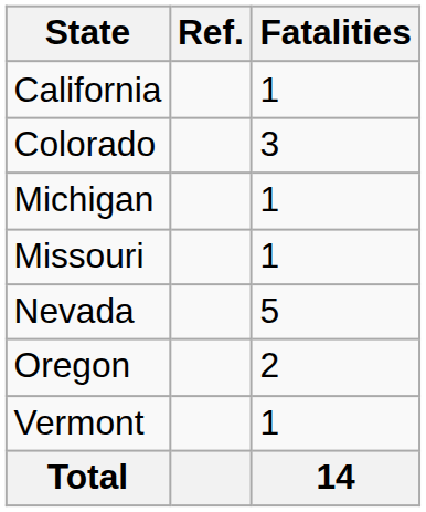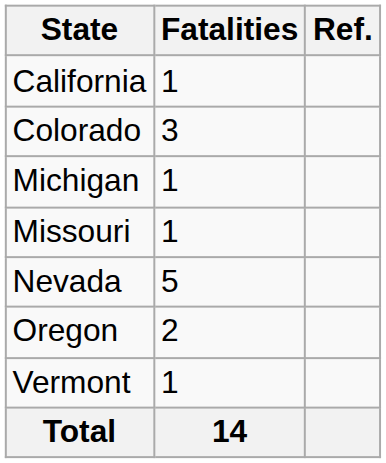columns swapped: Fatalities <-> Ref.
